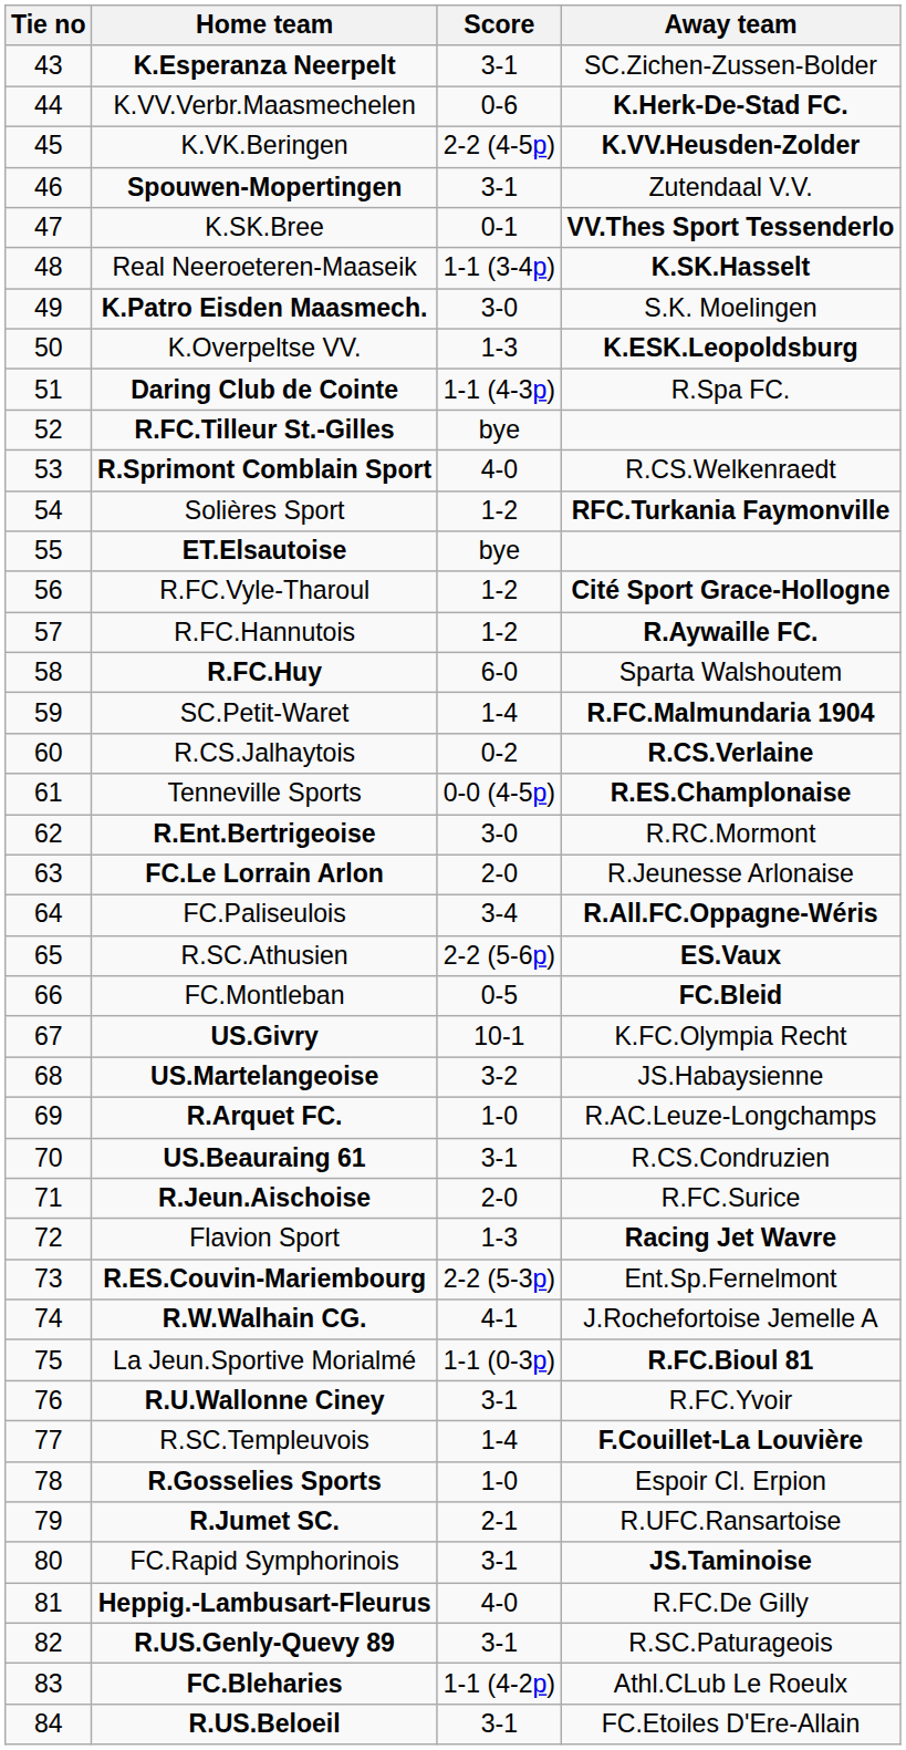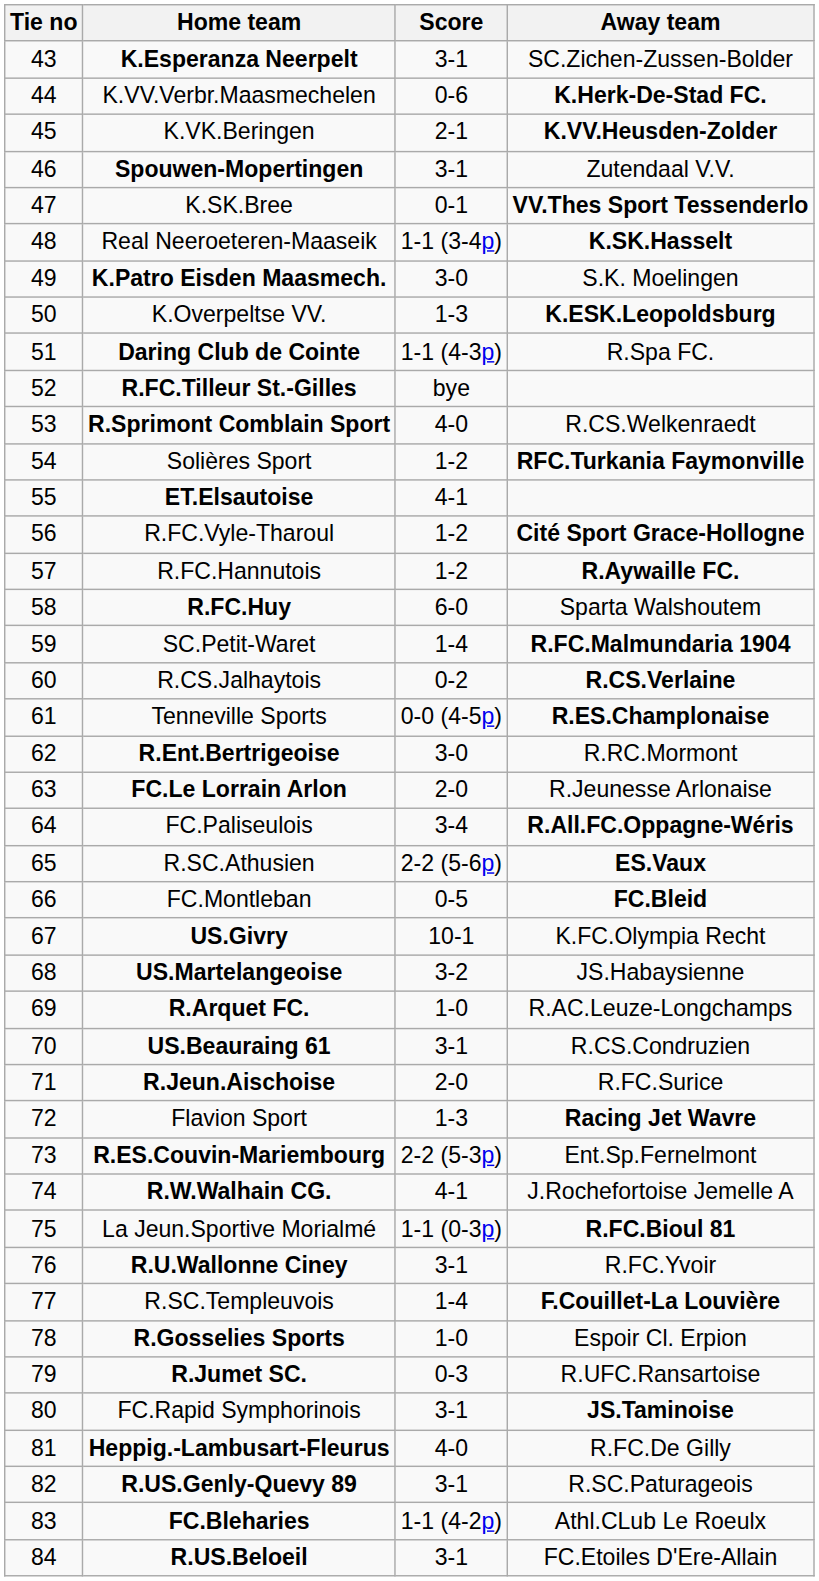K.VK.Beringen | Score: 2-2 (4-5p) -> 2-1
ET.Elsautoise | Score: bye -> 4-1
R.Jumet SC. | Score: 2-1 -> 0-3
